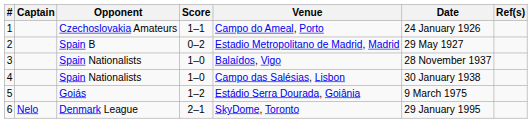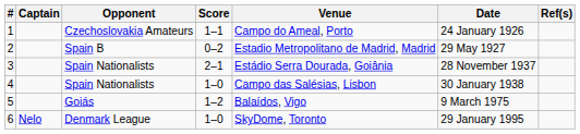3 | Score: 1–0 -> 2–1
3 | Venue: Balaídos, Vigo -> Estádio Serra Dourada, Goiânia
5 | Venue: Estádio Serra Dourada, Goiânia -> Balaídos, Vigo
6 | Score: 2–1 -> 1–0
